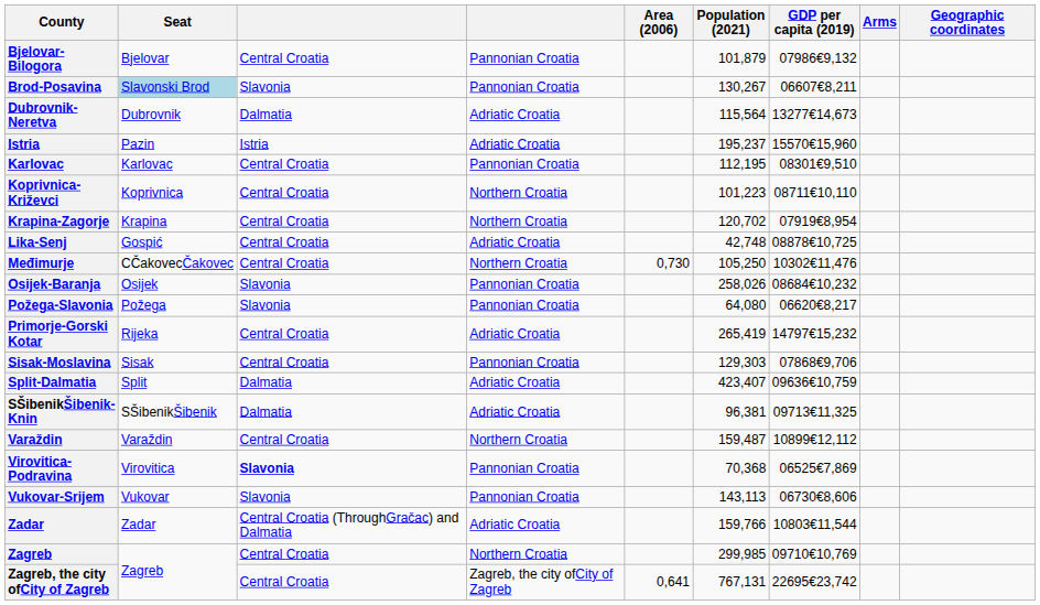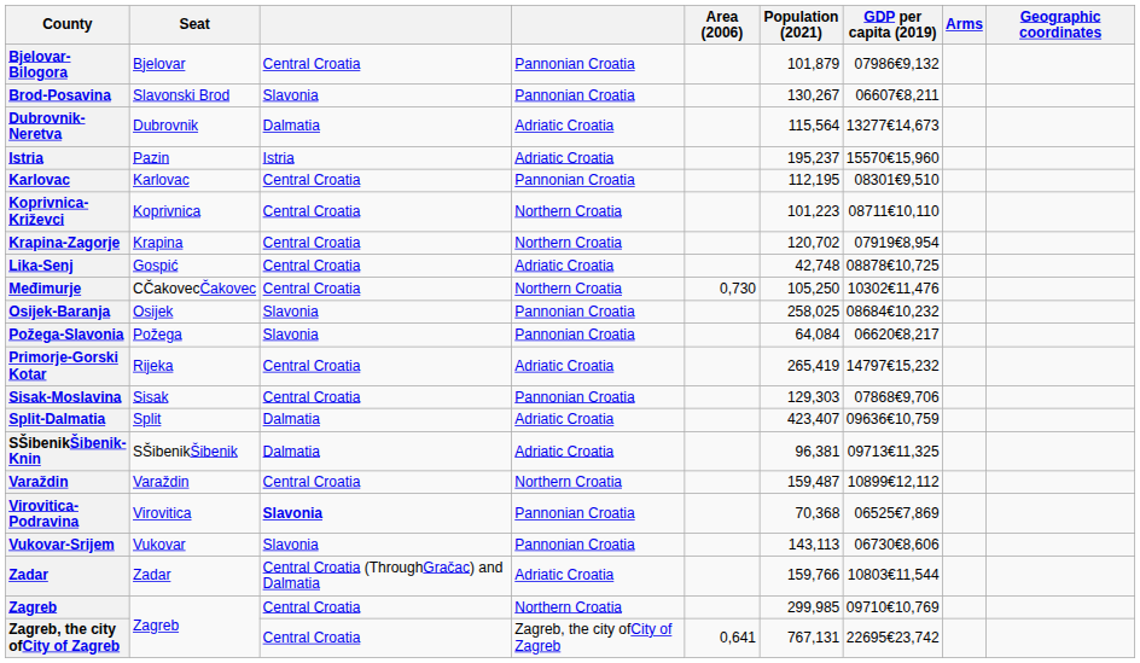Brod-Posavina | Seat: lightblue background -> no background
Osijek-Baranja | Population (2021): 258,026 -> 258,025
Požega-Slavonia | Population (2021): 64,080 -> 64,084
